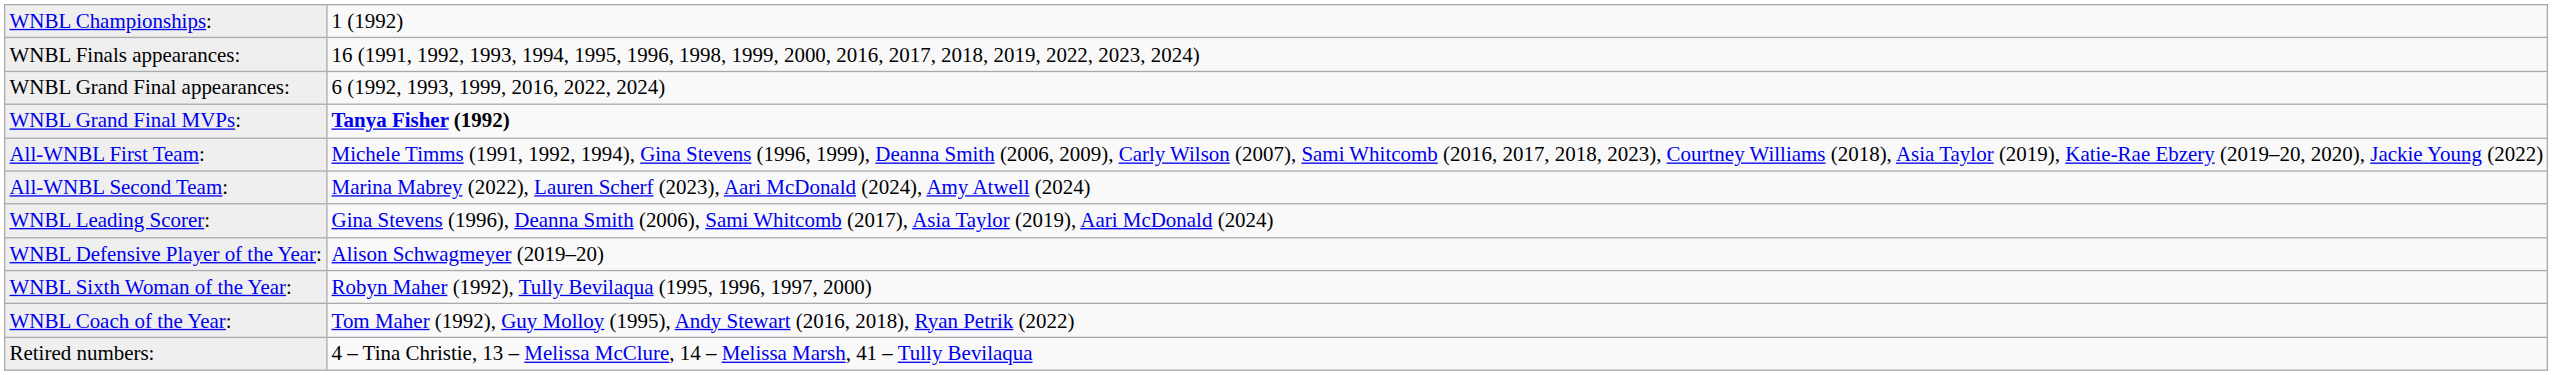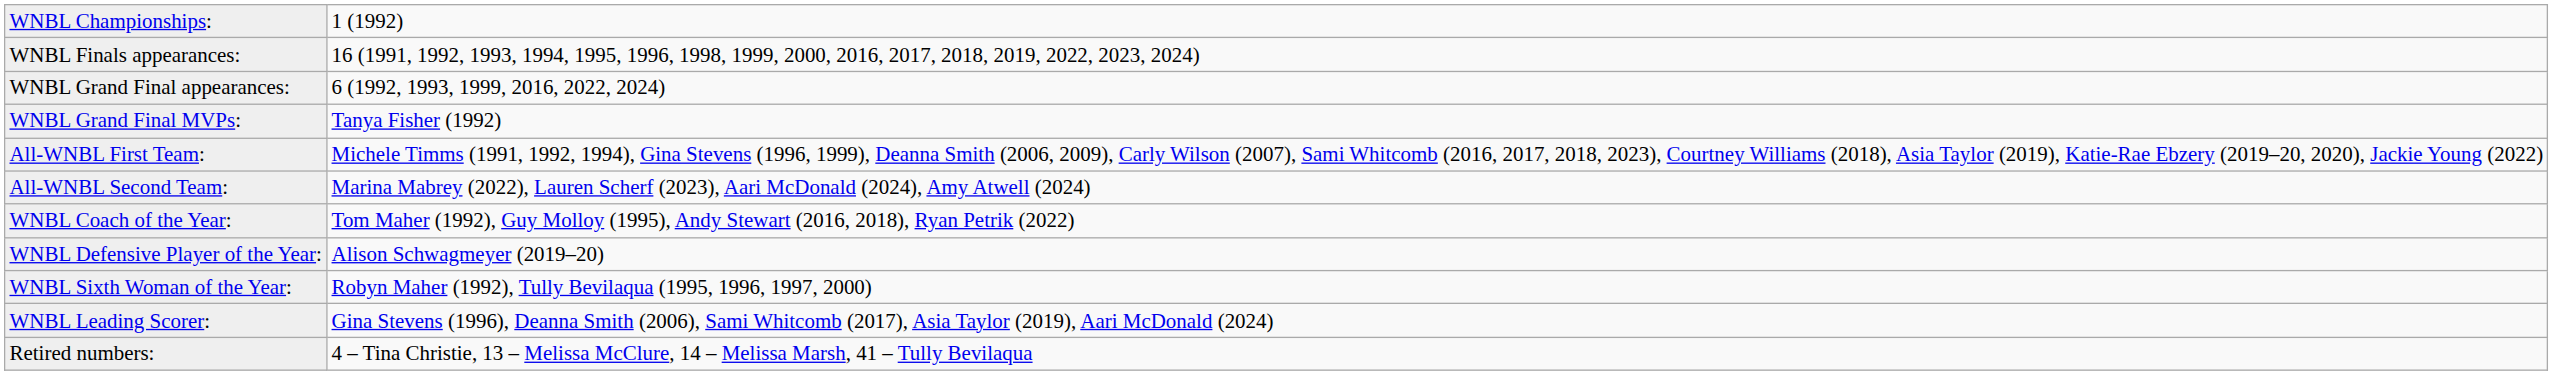WNBL Grand Final MVPs: | column 2: bold -> normal
rows swapped: WNBL Coach of the Year: <-> WNBL Leading Scorer:
